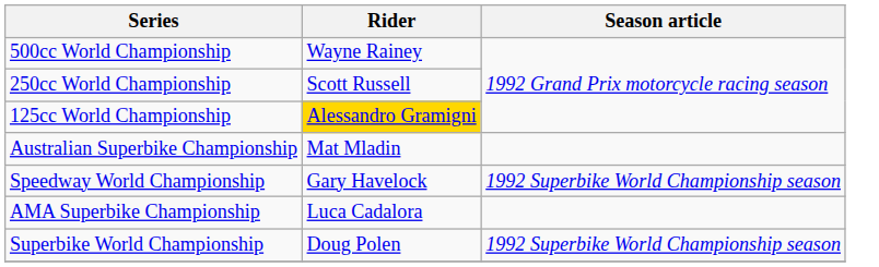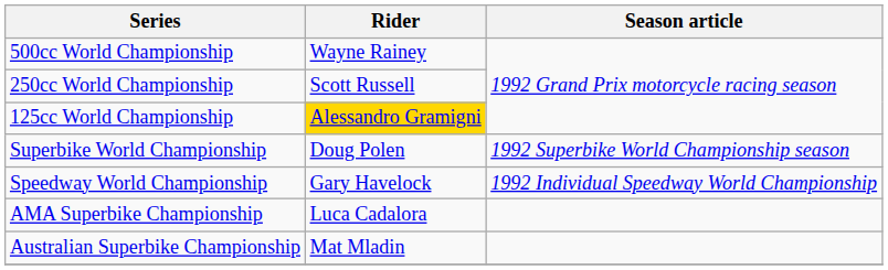rows swapped: Superbike World Championship <-> Australian Superbike Championship
Speedway World Championship | Season article: 1992 Superbike World Championship season -> 1992 Individual Speedway World Championship
